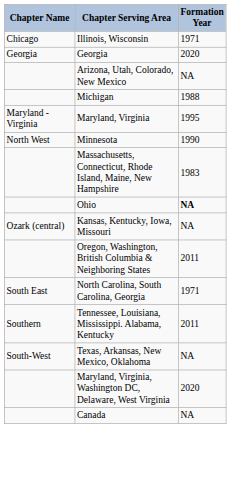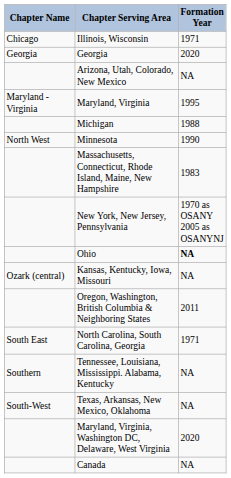rows swapped: Maryland, Virginia <-> Michigan
+ row: New York, New Jersey, Pennsylvania | 1970 as OSANY 2005 as OSANYNJ
Tennessee, Louisiana, Mississippi. Alabama, Kentucky | Formation Year: 2011 -> NA
